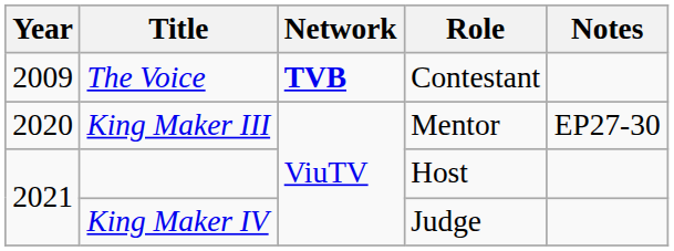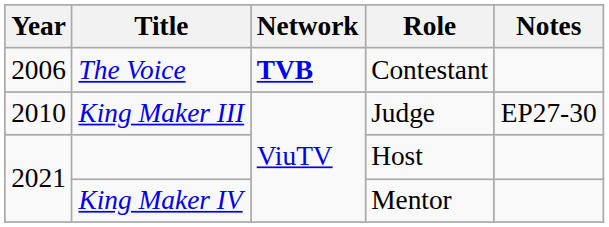The Voice | Year: 2009 -> 2006
King Maker III | Year: 2020 -> 2010
King Maker III | Role: Mentor -> Judge
King Maker IV | Role: Judge -> Mentor
